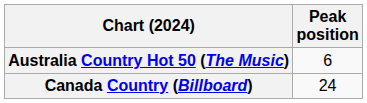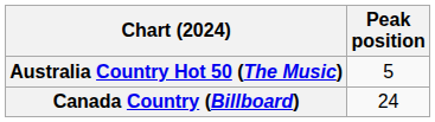Australia Country Hot 50 (The Music) | Peak position: 6 -> 5
